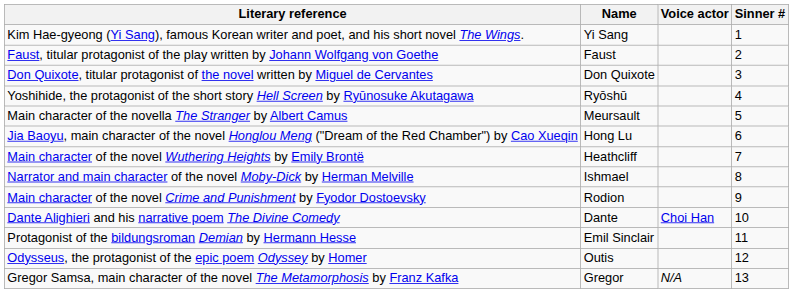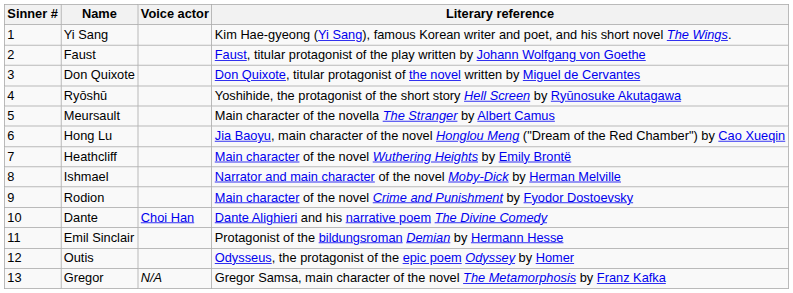columns swapped: Sinner # <-> Literary reference
